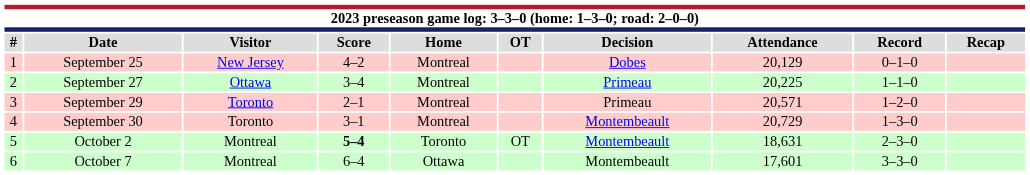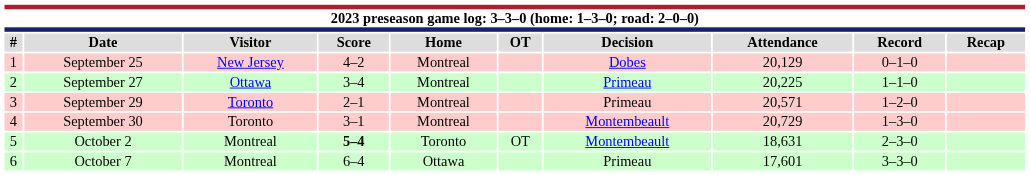October 7 | Decision: Montembeault -> Primeau
